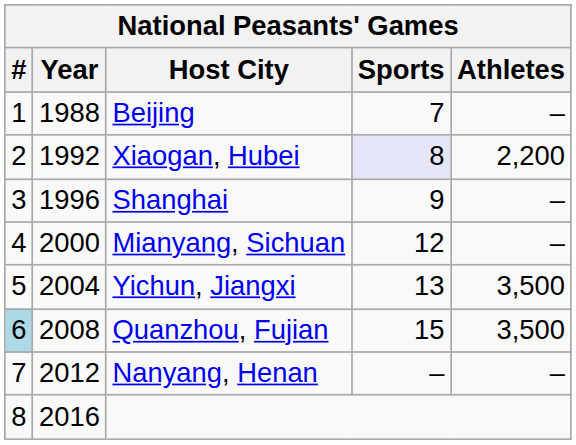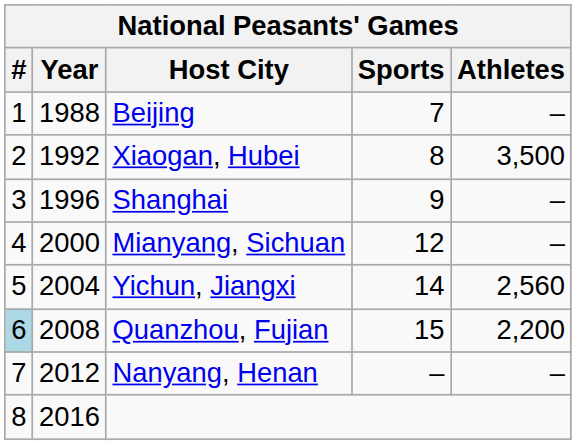Xiaogan, Hubei | Sports: lavender background -> no background
Xiaogan, Hubei | Athletes: 2,200 -> 3,500
Yichun, Jiangxi | Sports: 13 -> 14
Yichun, Jiangxi | Athletes: 3,500 -> 2,560
Quanzhou, Fujian | Athletes: 3,500 -> 2,200
